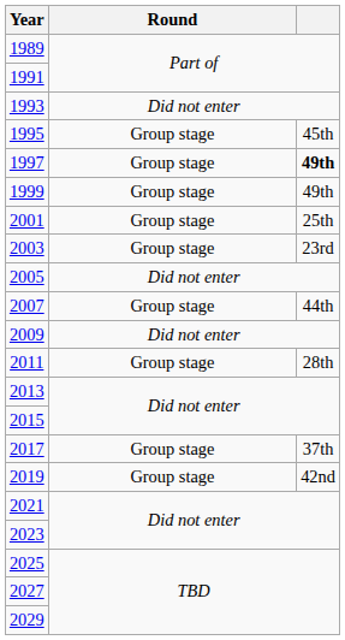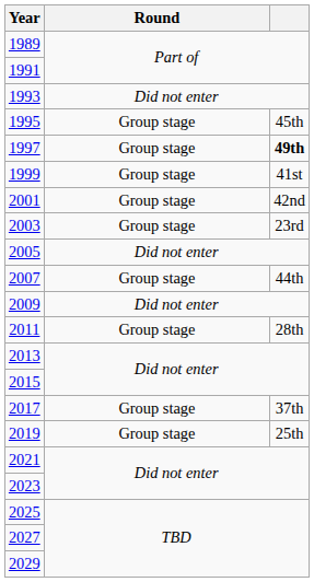1999 | column 3: 49th -> 41st
2001 | column 3: 25th -> 42nd
2019 | column 3: 42nd -> 25th
